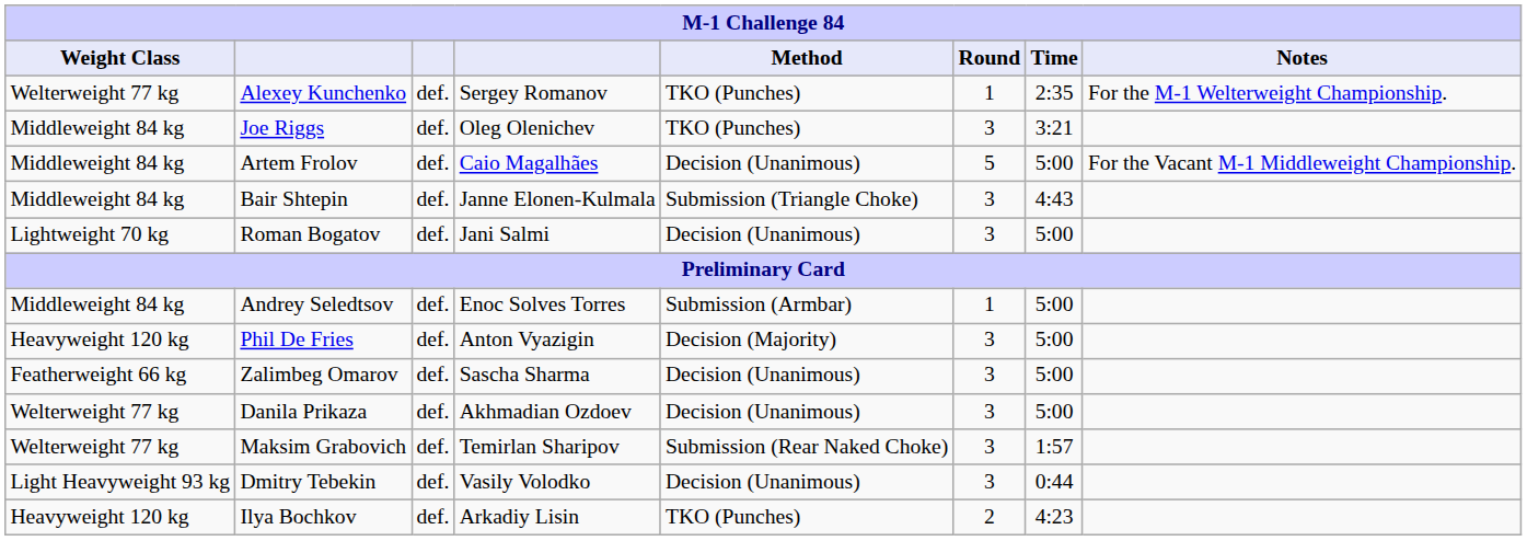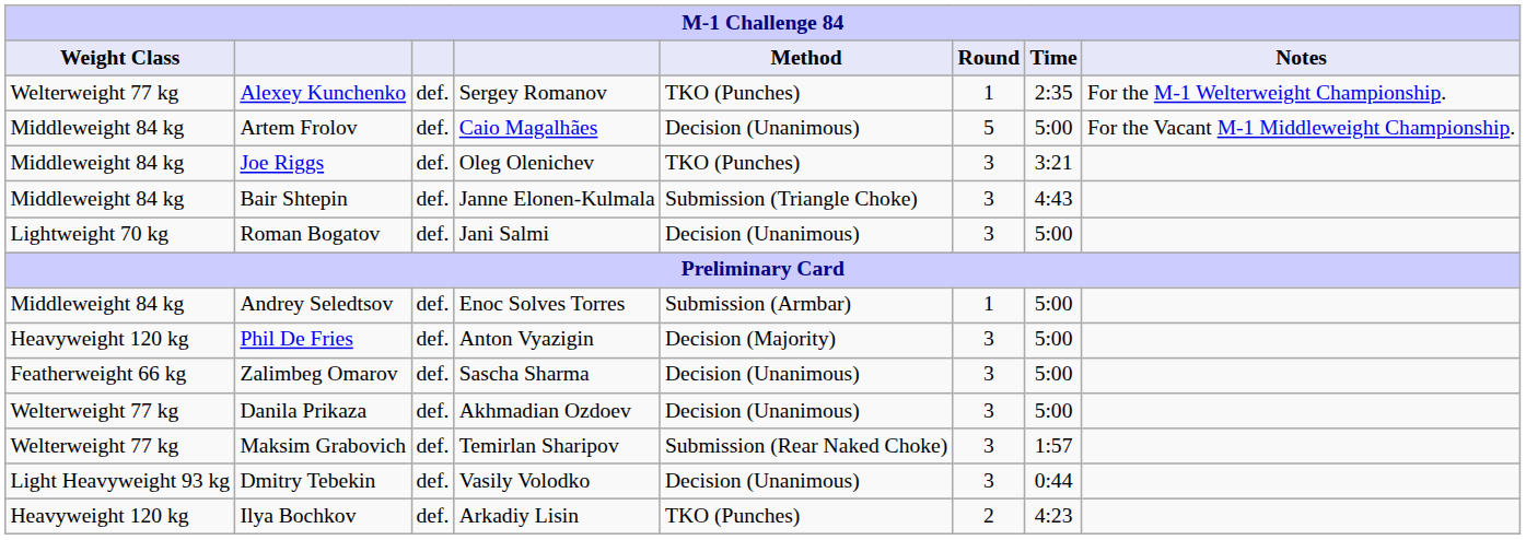rows swapped: Artem Frolov <-> Joe Riggs
